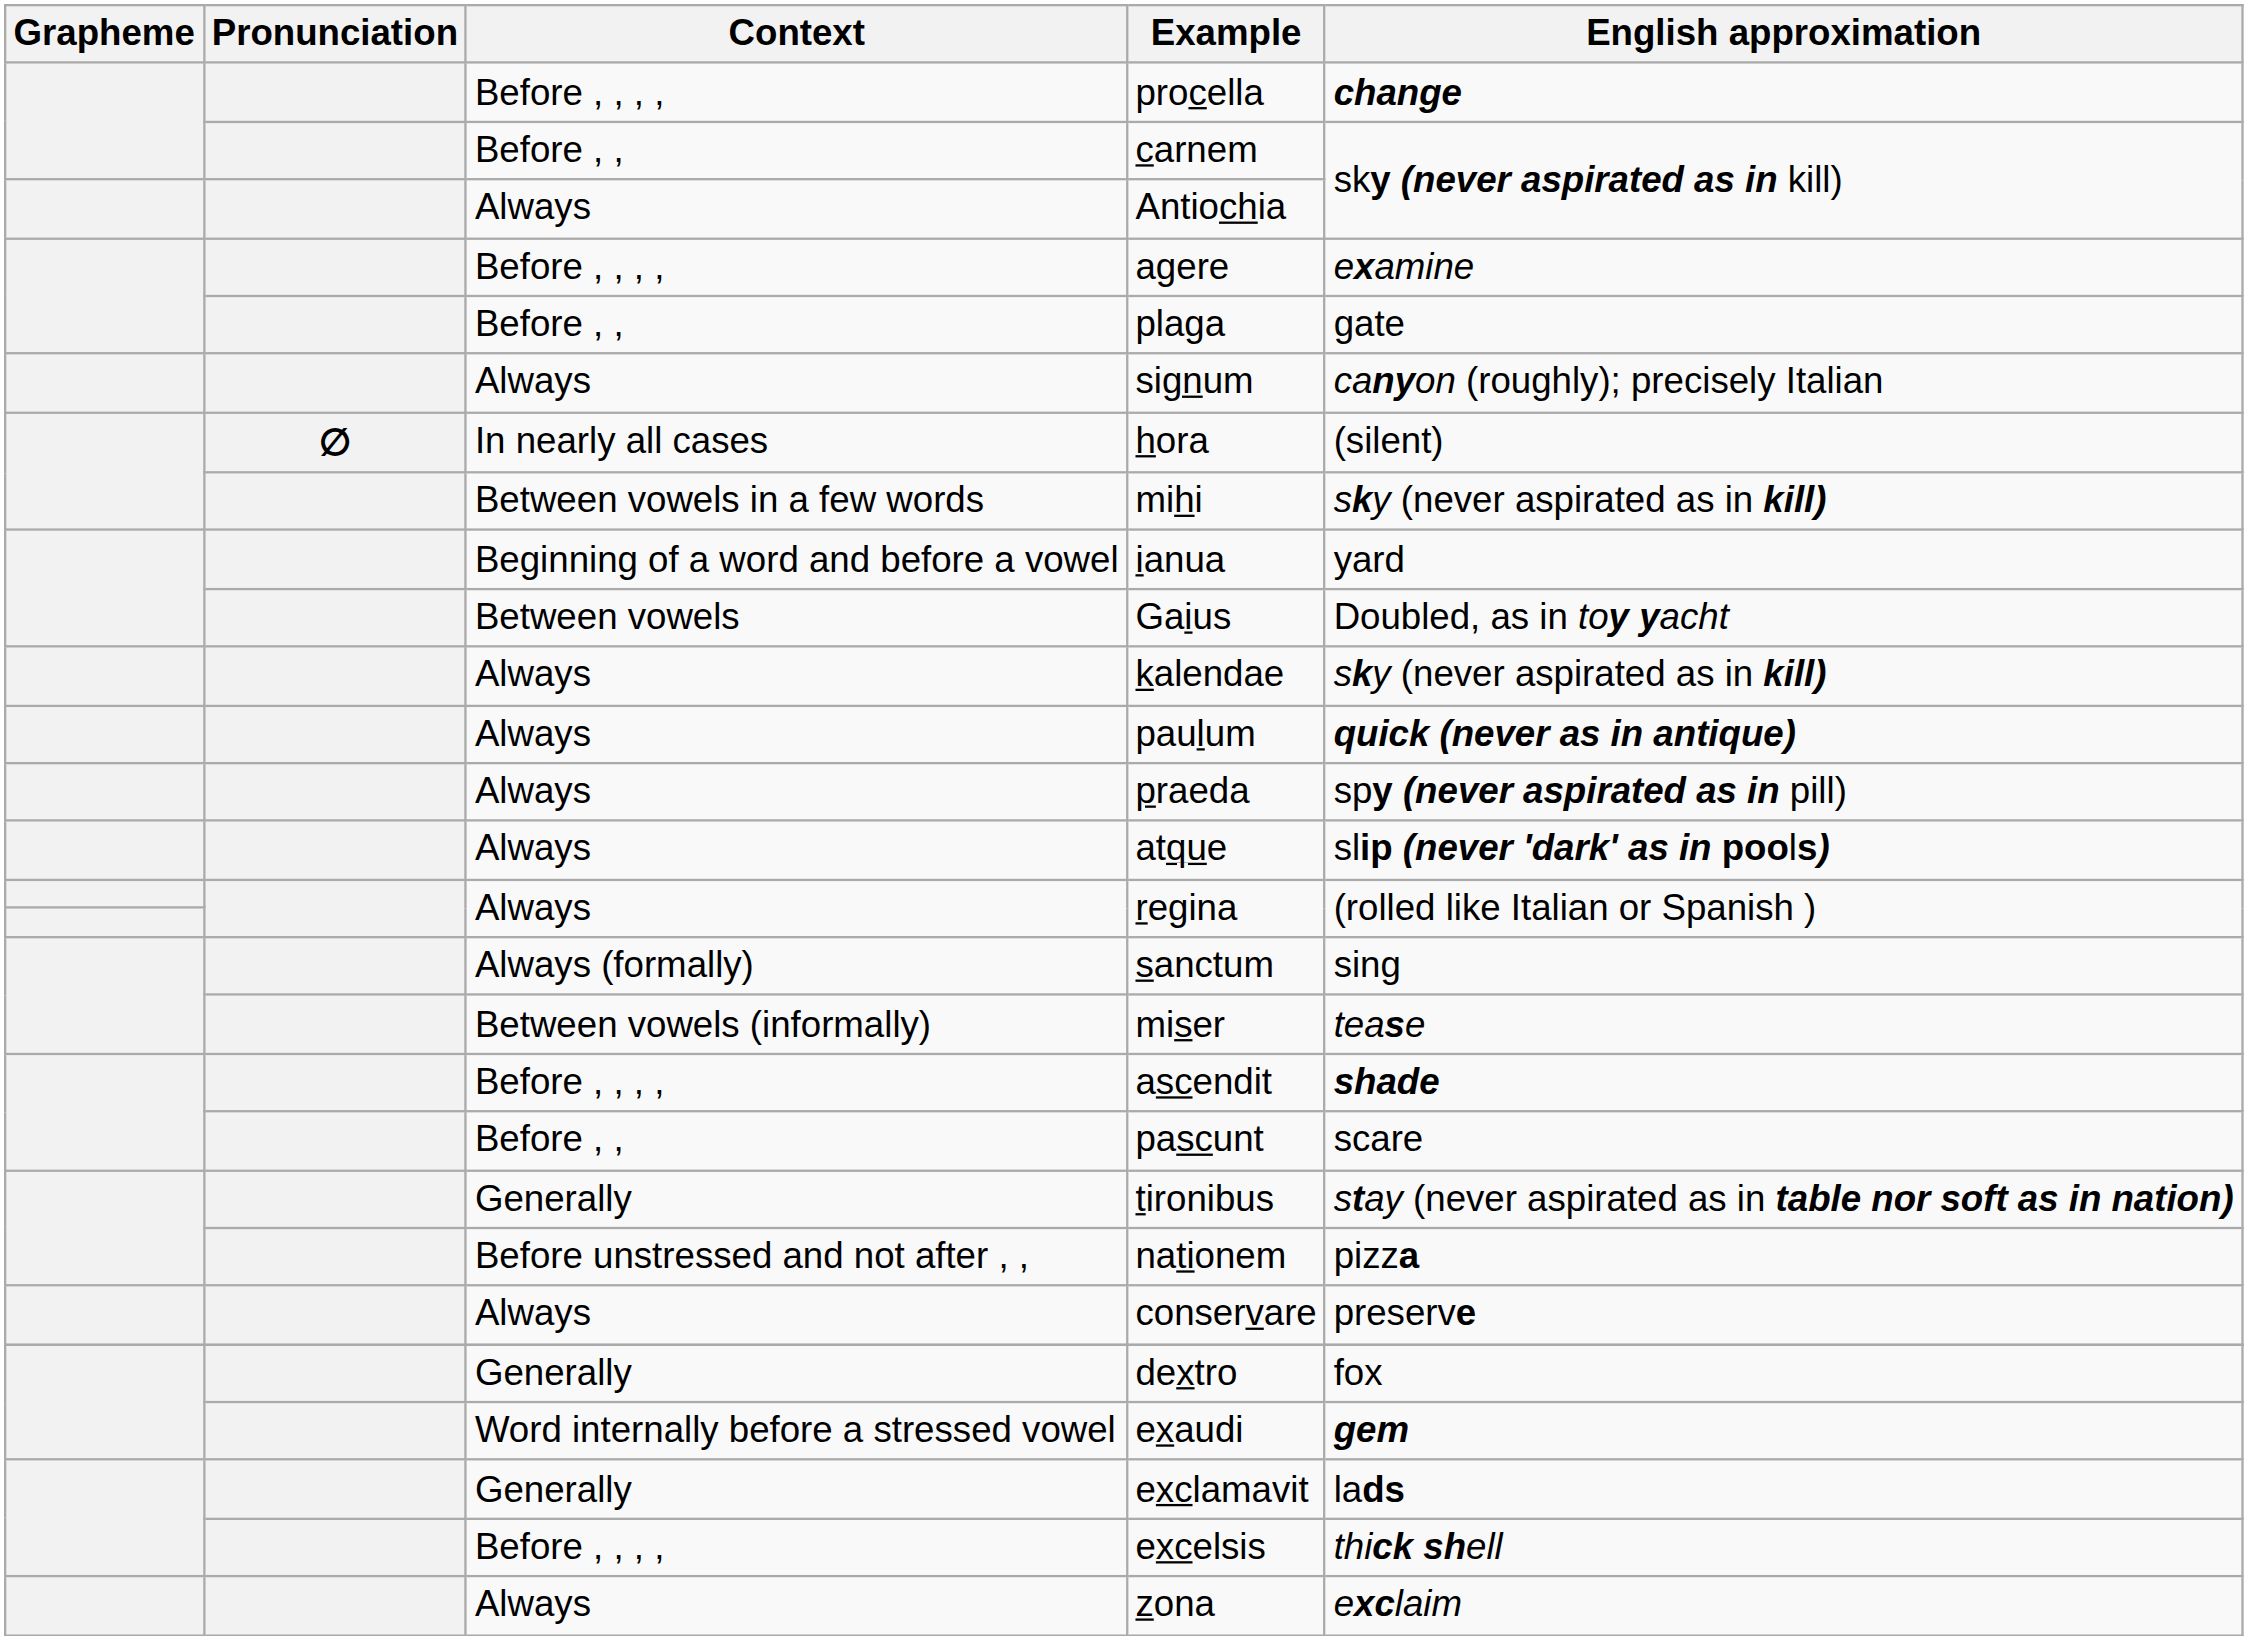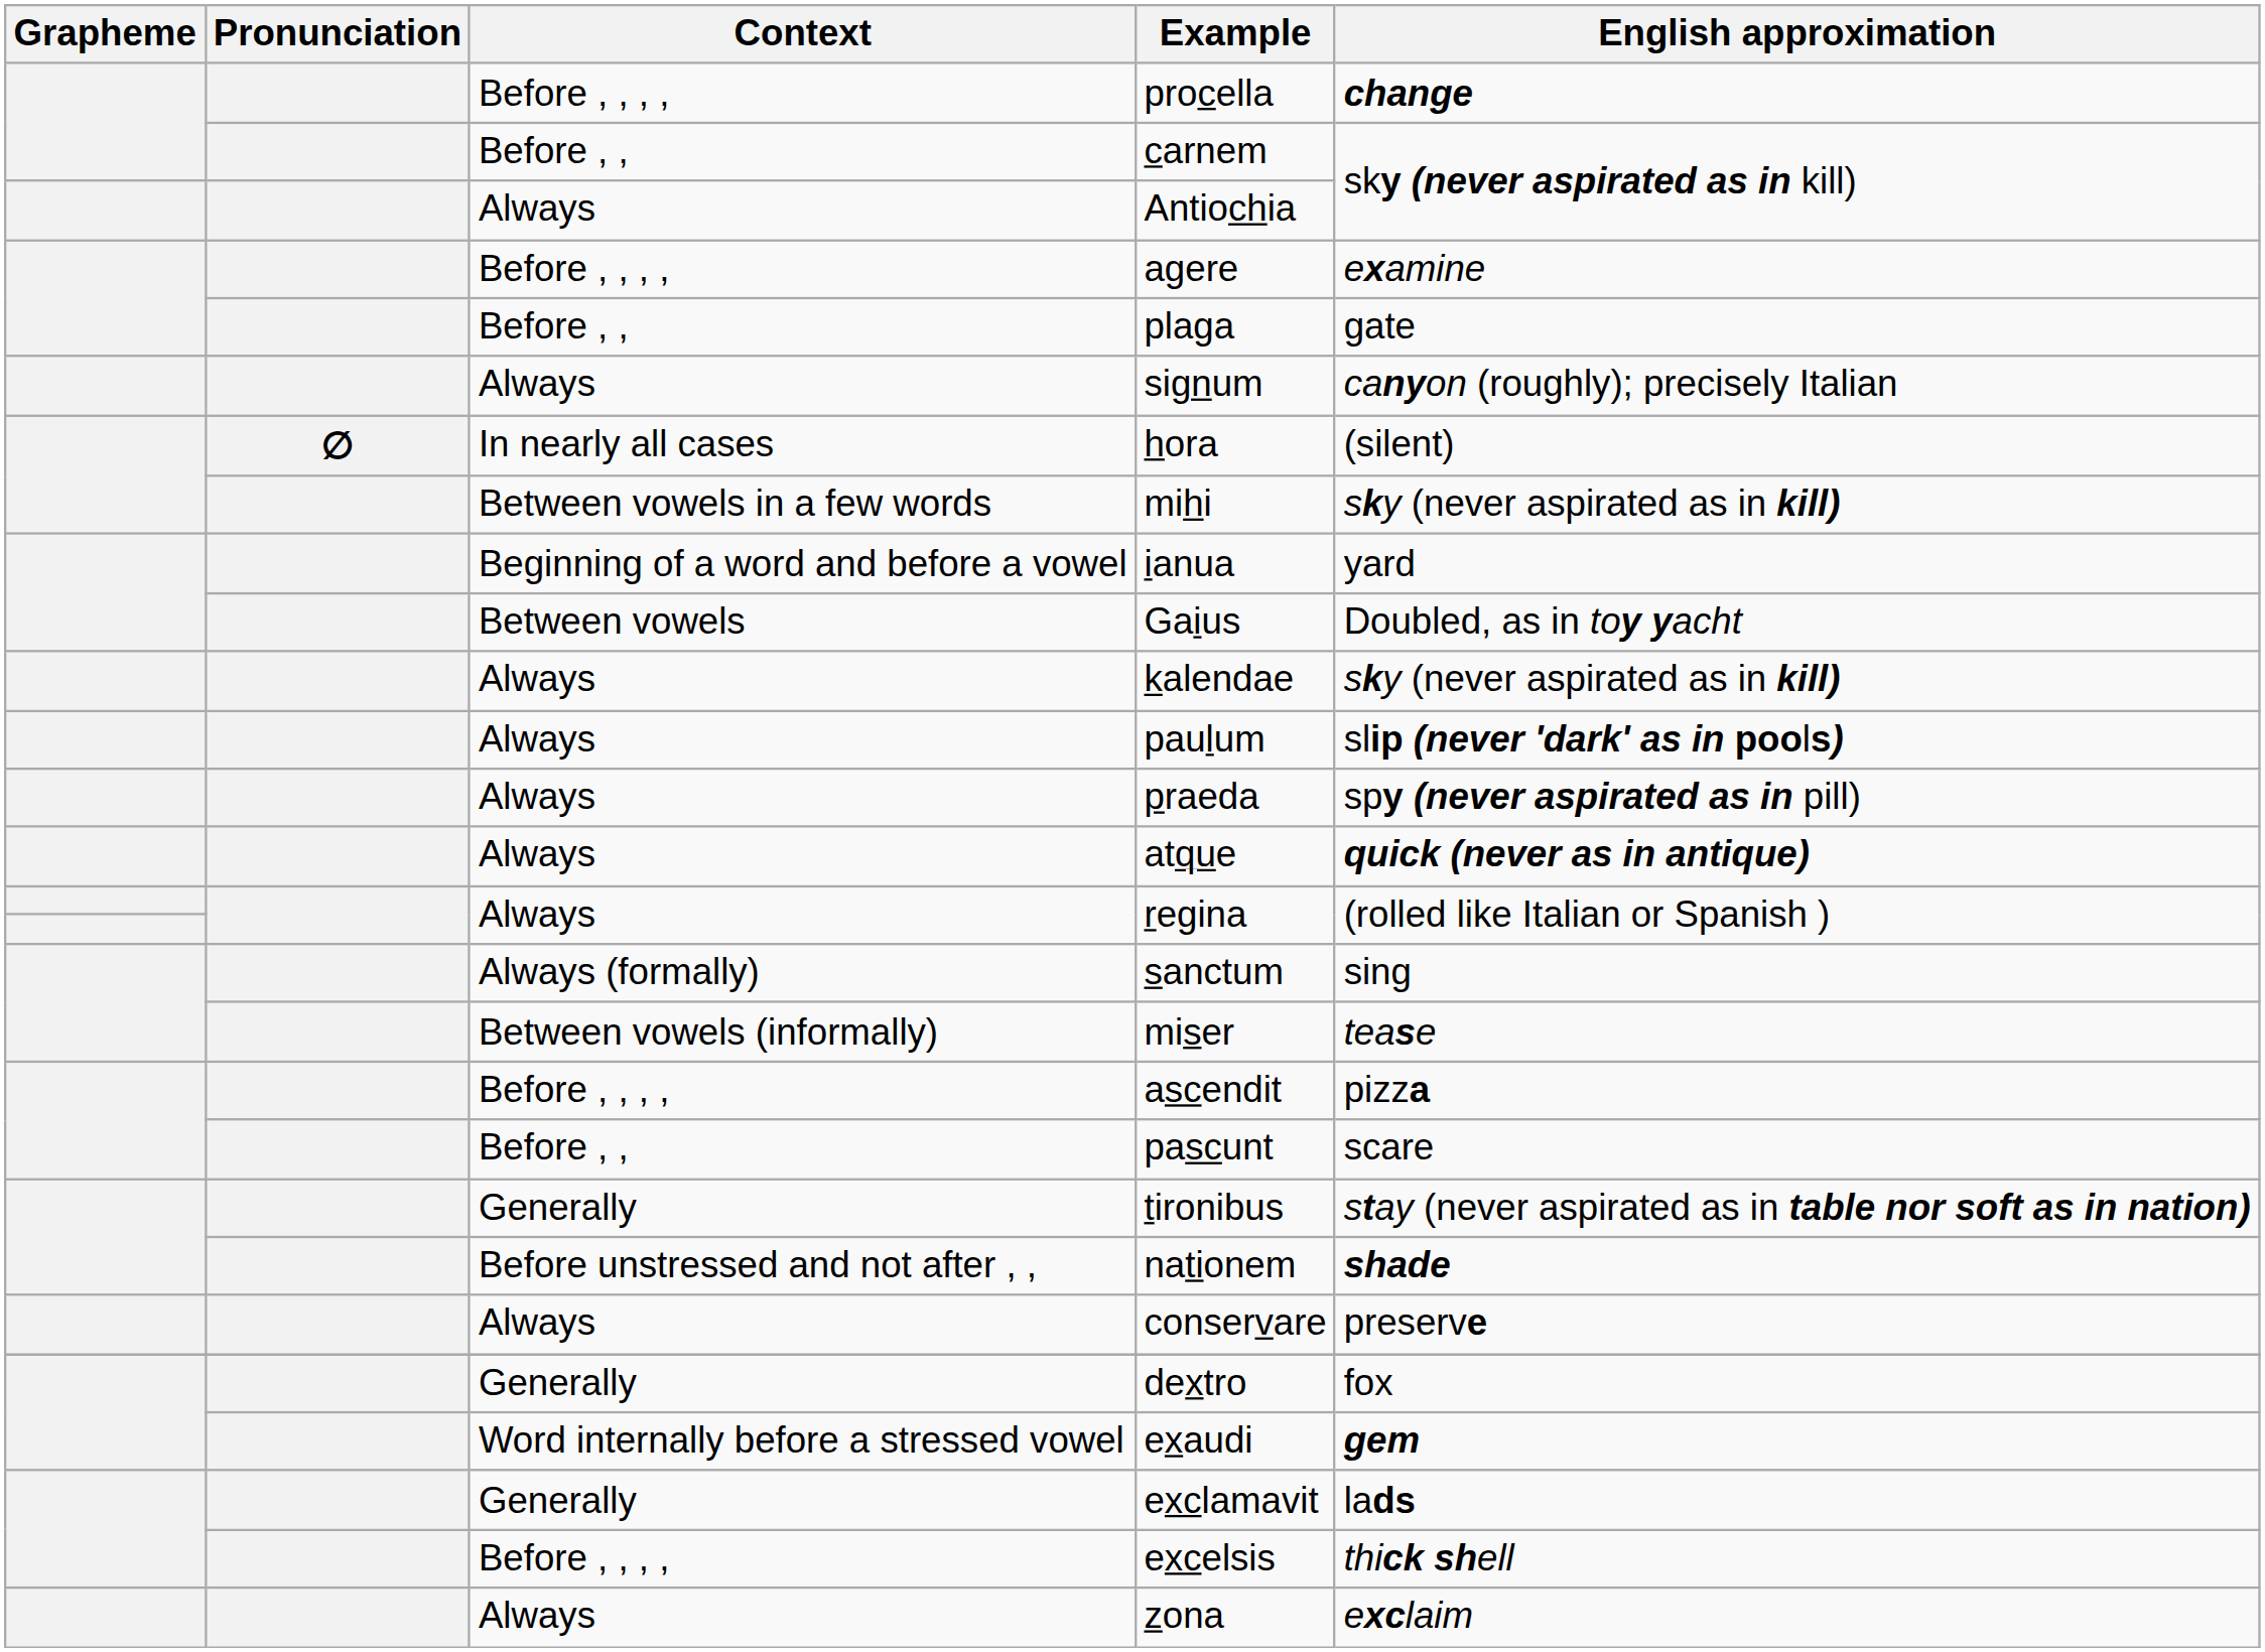paulum | English approximation: quick (never as in antique) -> slip (never 'dark' as in pools)
atque | English approximation: slip (never 'dark' as in pools) -> quick (never as in antique)
ascendit | English approximation: shade -> pizza
nationem | English approximation: pizza -> shade
